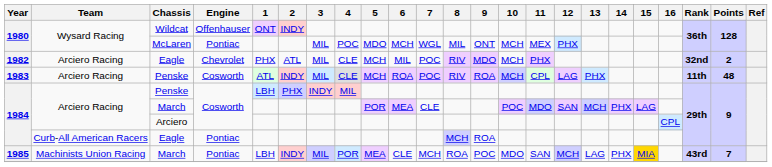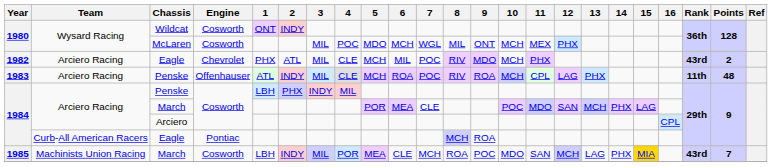Wildcat | Engine: Offenhauser -> Cosworth
McLaren | Engine: Pontiac -> Cosworth
1982 / Eagle | Rank: 32nd -> 43rd
1983 / Penske | Engine: Cosworth -> Offenhauser
1985 / March | Engine: Pontiac -> Cosworth
